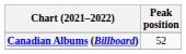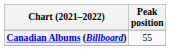Canadian Albums (Billboard) | Peak position: 52 -> 55
